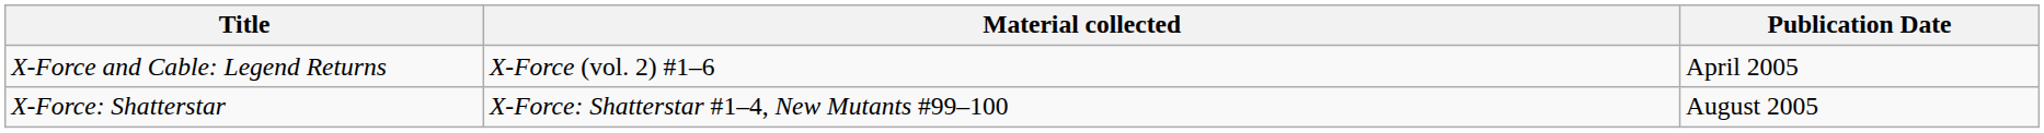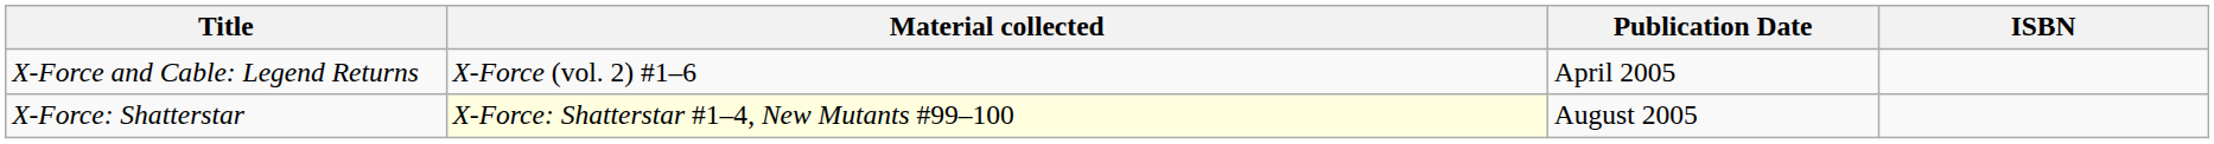+ column: ISBN
X-Force: Shatterstar | Material collected: no background -> lightyellow background
